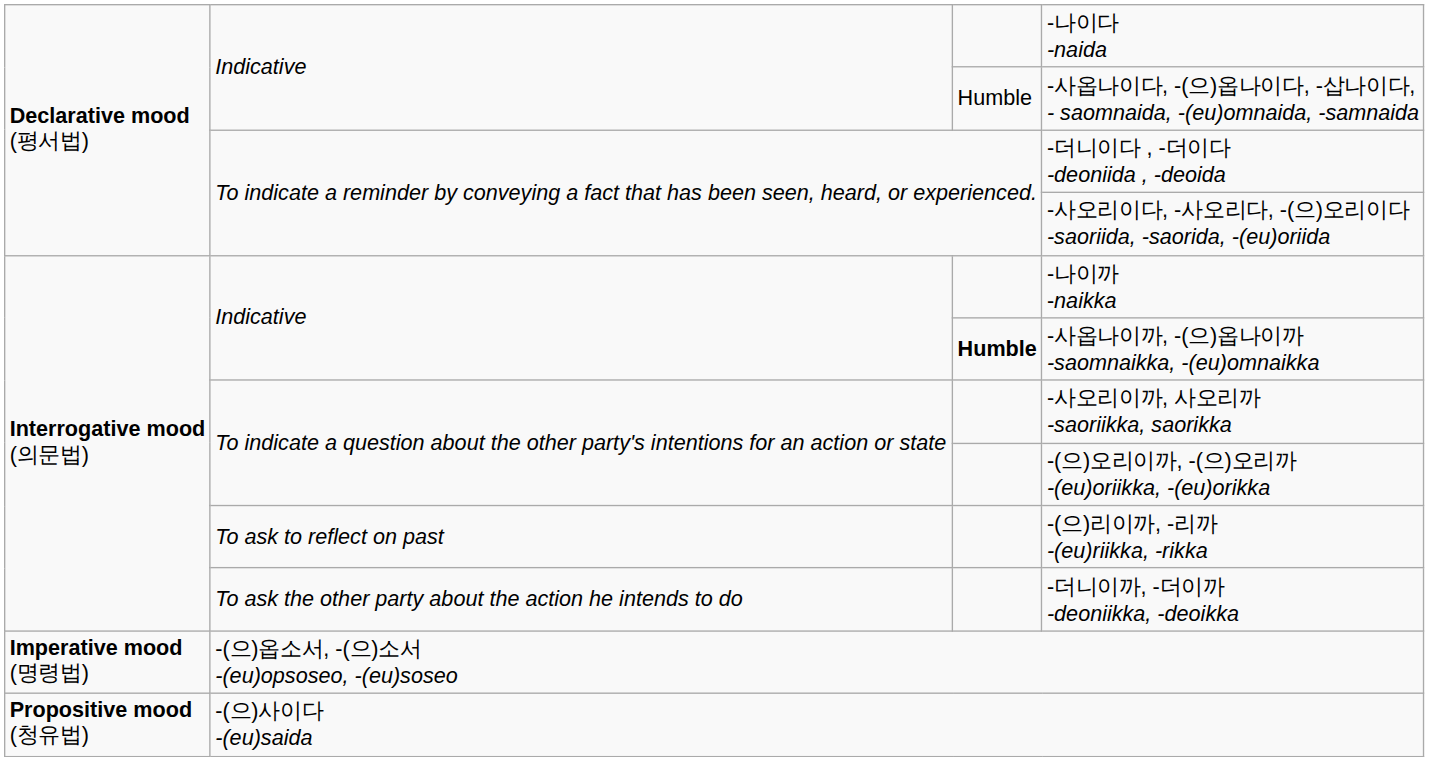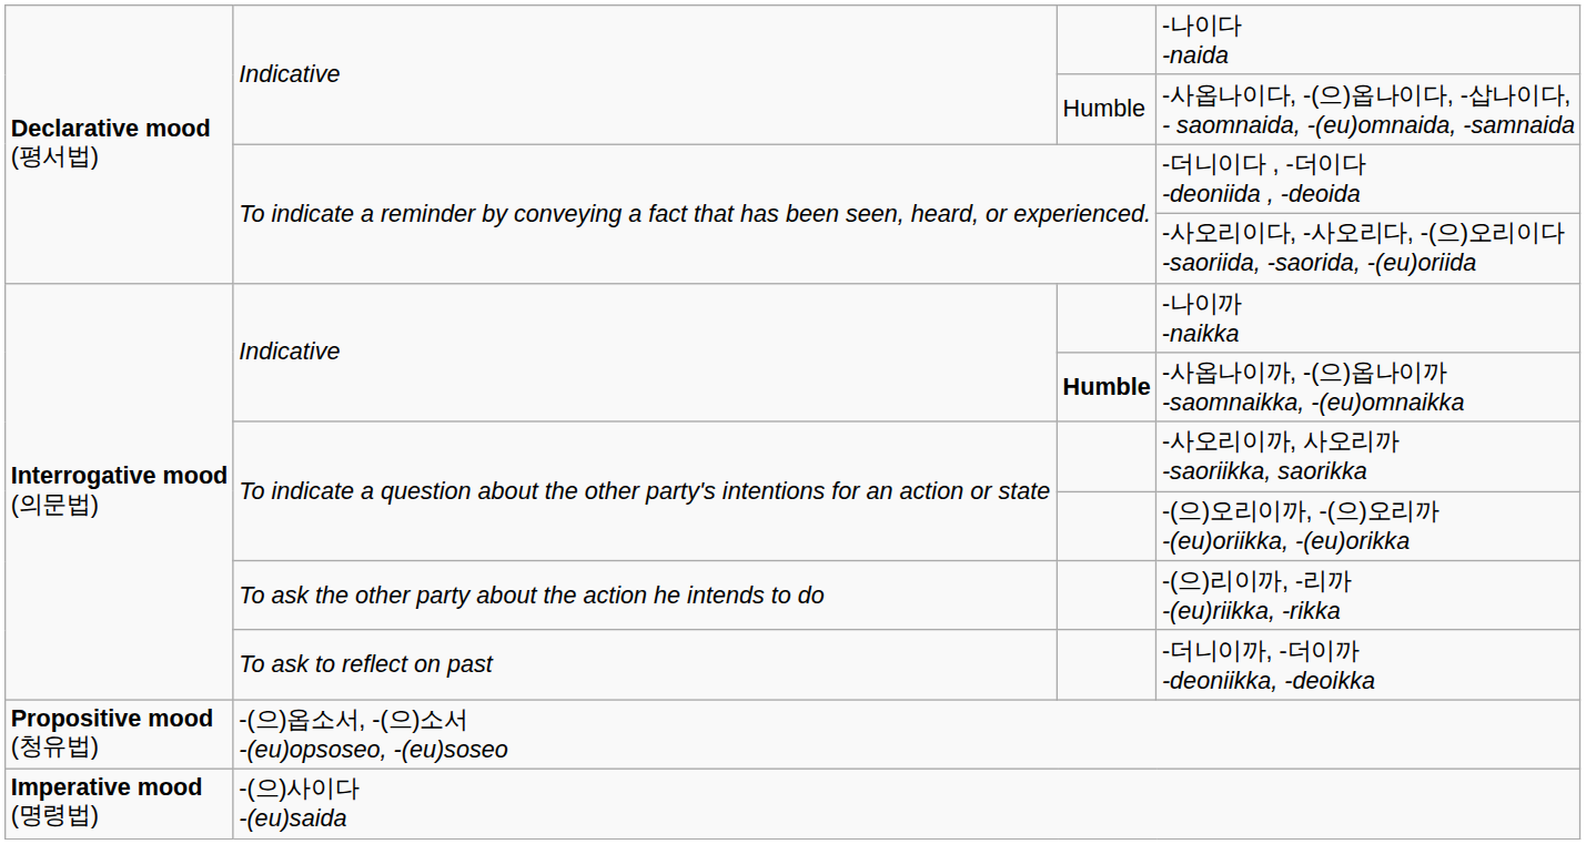-(으)리이까, -리까 -(eu)riikka, -rikka | column 2: To ask to reflect on past -> To ask the other party about the action he intends to do
-더니이까, -더이까 -deoniikka, -deoikka | column 2: To ask the other party about the action he intends to do -> To ask to reflect on past
-(으)옵소서, -(으)소서 -(eu)opsoseo, -(eu)soseo | column 1: Imperative mood (명령법) -> Propositive mood (청유법)
-(으)사이다 -(eu)saida | column 1: Propositive mood (청유법) -> Imperative mood (명령법)
